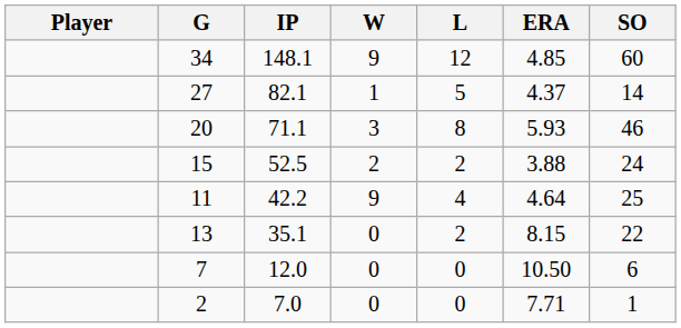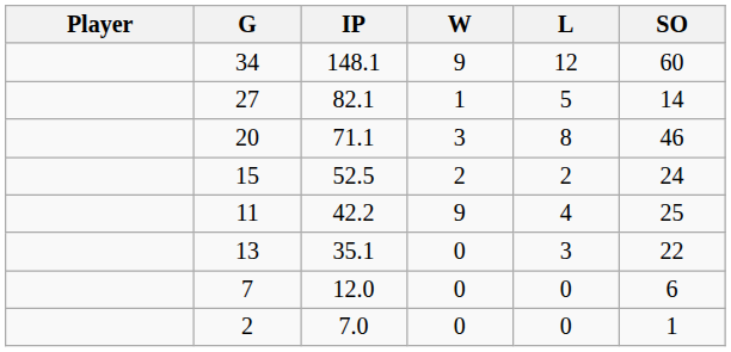- column: ERA | 4.85 | 4.37 | 5.93 | 3.88 | 4.64 | 8.15 | 10.50 | 7.71
13 | L: 2 -> 3
